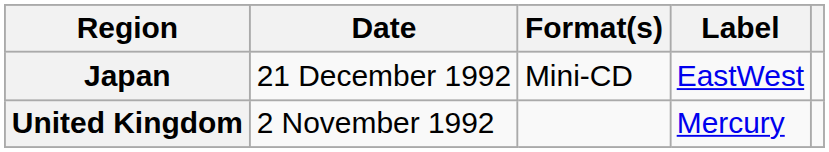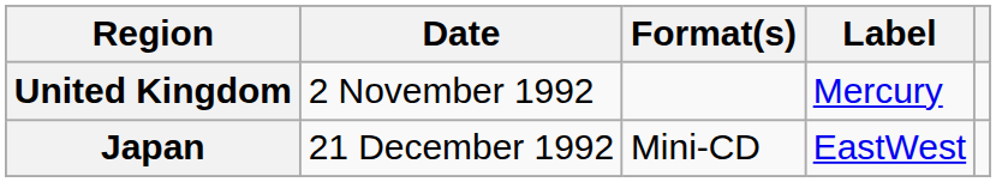rows swapped: United Kingdom <-> Japan
